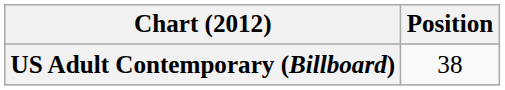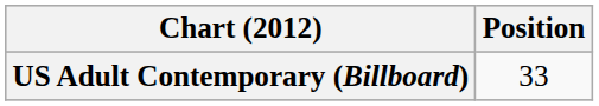US Adult Contemporary (Billboard) | Position: 38 -> 33
